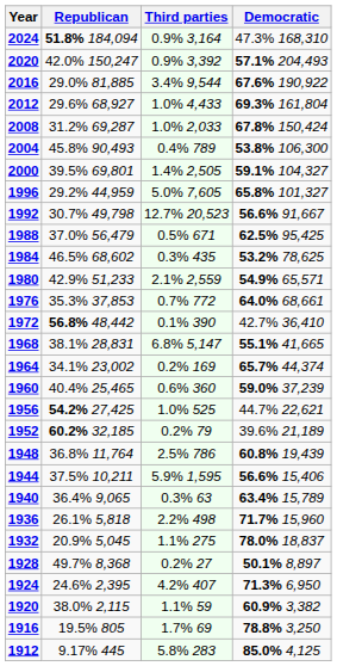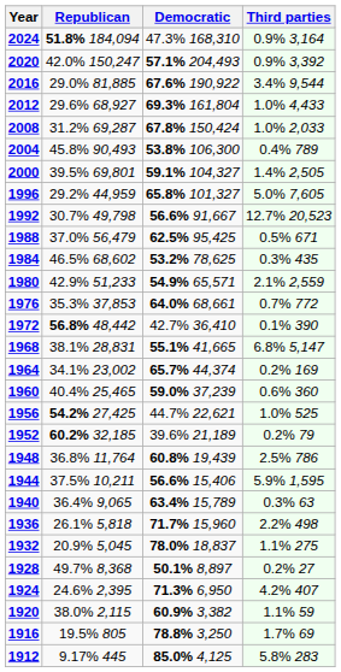columns swapped: Democratic <-> Third parties
